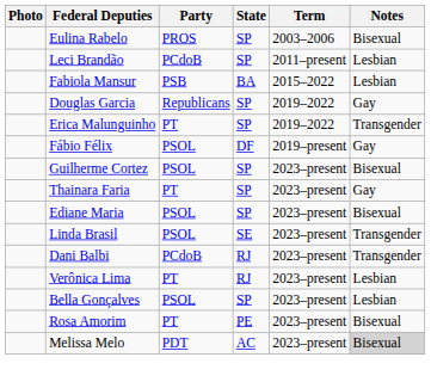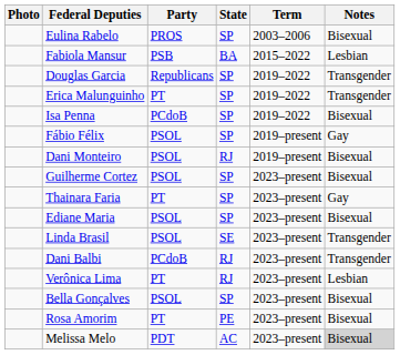- row: Leci Brandão | PCdoB | SP | 2011–present | Lesbian
Douglas Garcia | Notes: Gay -> Transgender
+ row: Isa Penna | PCdoB | SP | 2019–2022 | Bisexual
Fábio Félix | State: DF -> SP
+ row: Dani Monteiro | PSOL | RJ | 2019–present | Bisexual
Bella Gonçalves | Notes: Lesbian -> Bisexual
